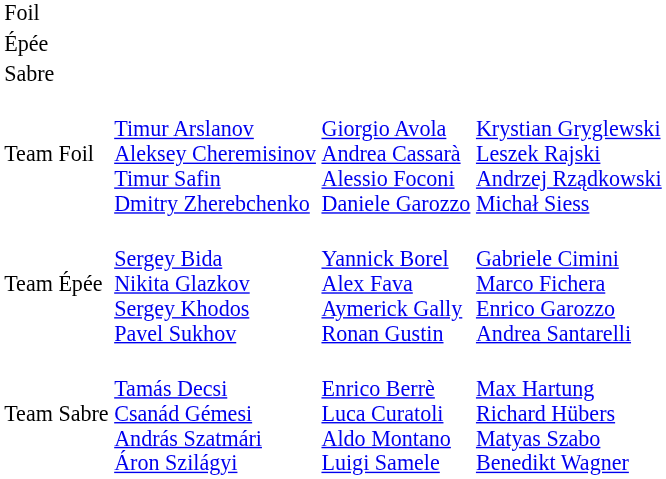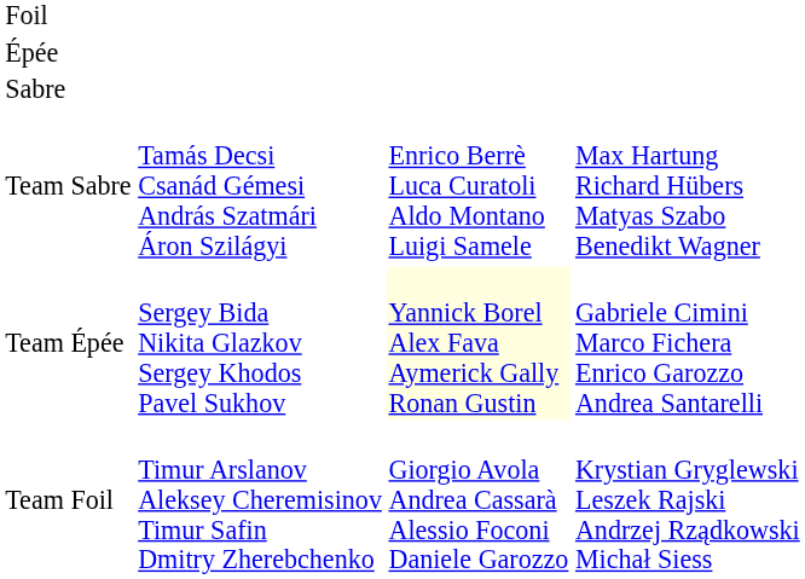rows swapped: Team Foil <-> Team Sabre
Team Épée | column 3: no background -> lightyellow background
